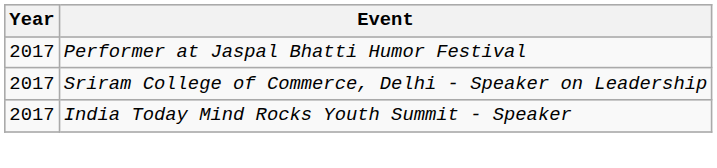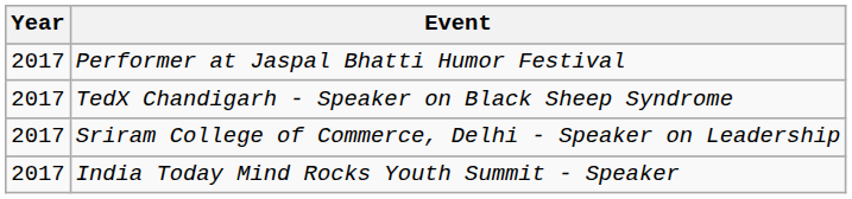+ row: 2017 | TedX Chandigarh - Speaker on Black Sheep Syndrome
